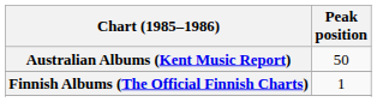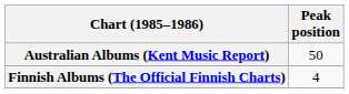Finnish Albums (The Official Finnish Charts) | Peak position: 1 -> 4
